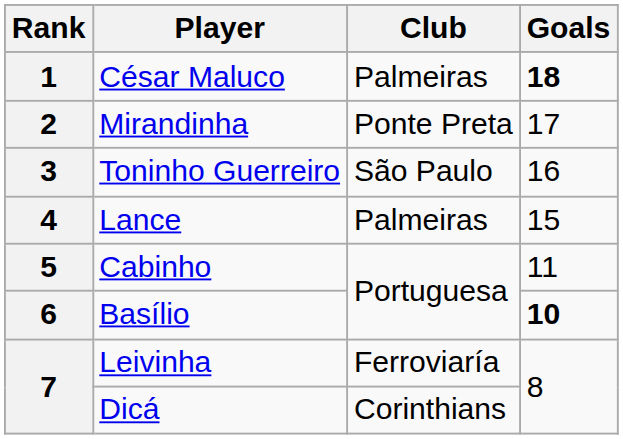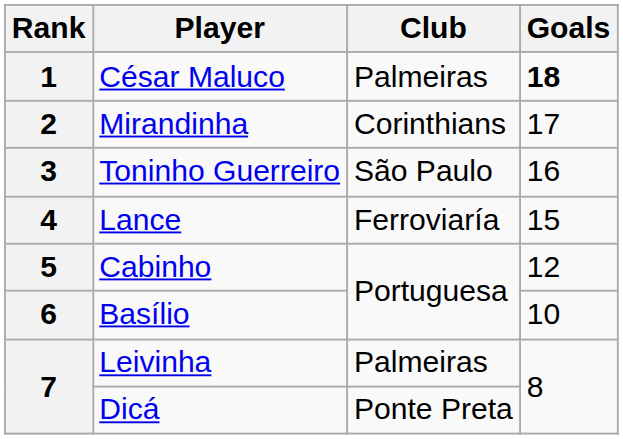Mirandinha | Club: Ponte Preta -> Corinthians
Lance | Club: Palmeiras -> Ferroviaría
Cabinho | Goals: 11 -> 12
Basílio | Goals: bold -> normal
Leivinha | Club: Ferroviaría -> Palmeiras
Dicá | Club: Corinthians -> Ponte Preta
